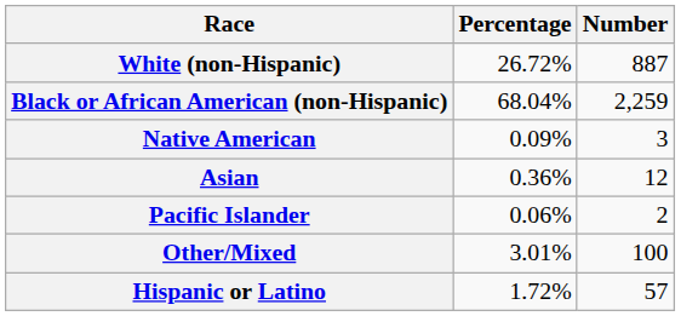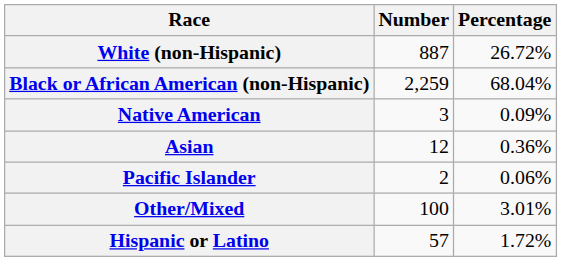columns swapped: Number <-> Percentage
